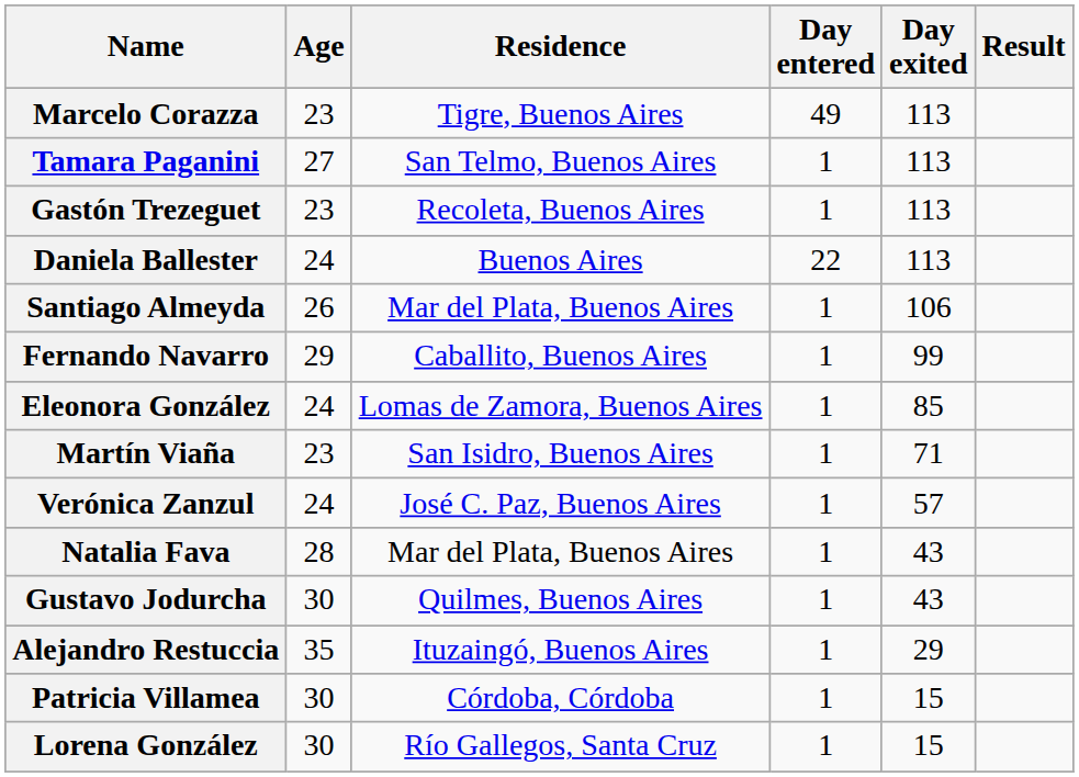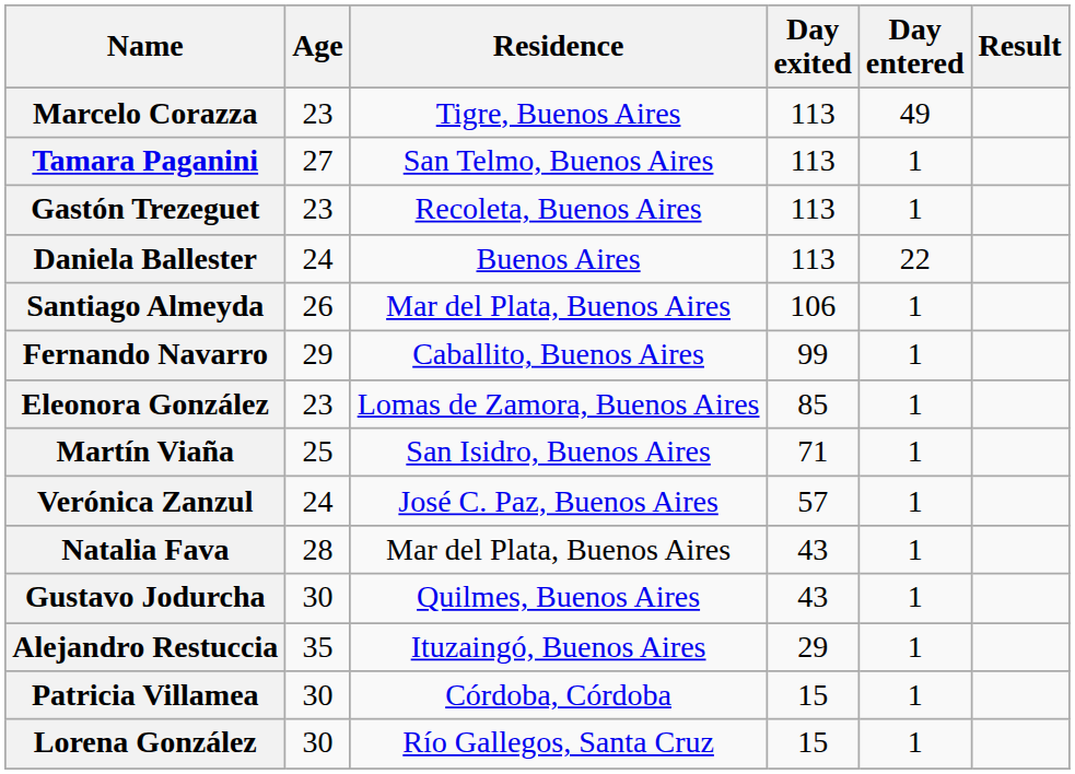columns swapped: Day entered <-> Day exited
Eleonora González | Age: 24 -> 23
Martín Viaña | Age: 23 -> 25
